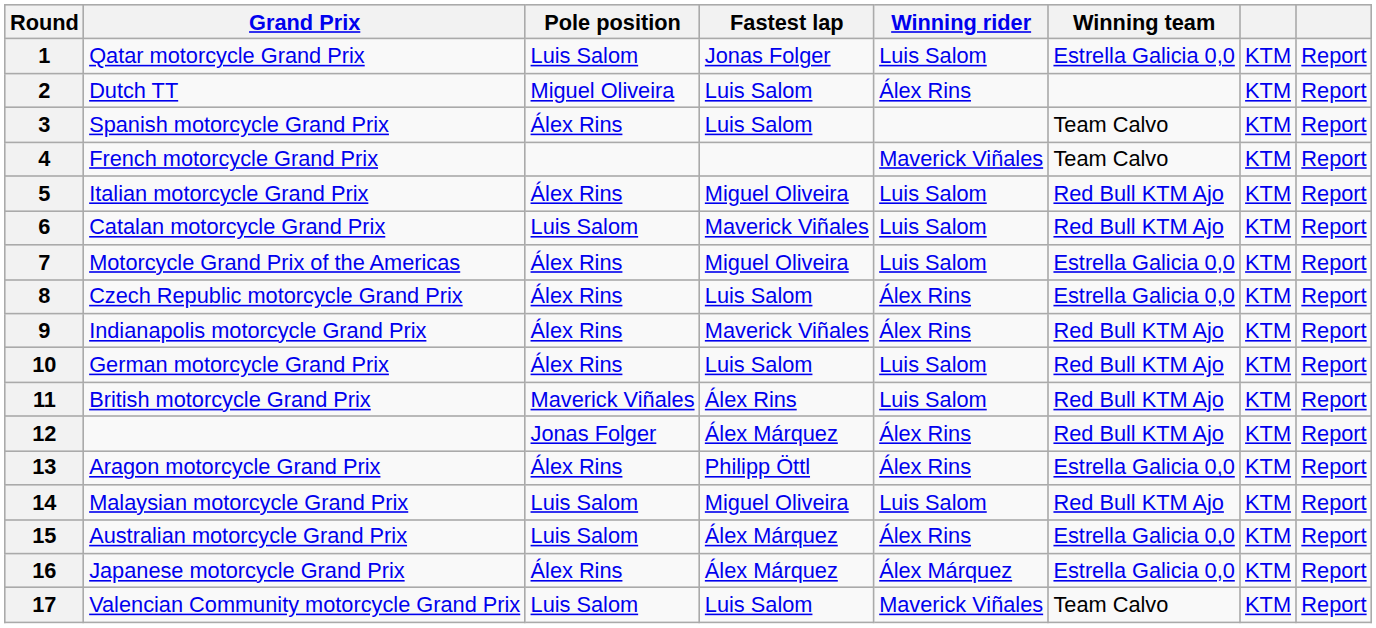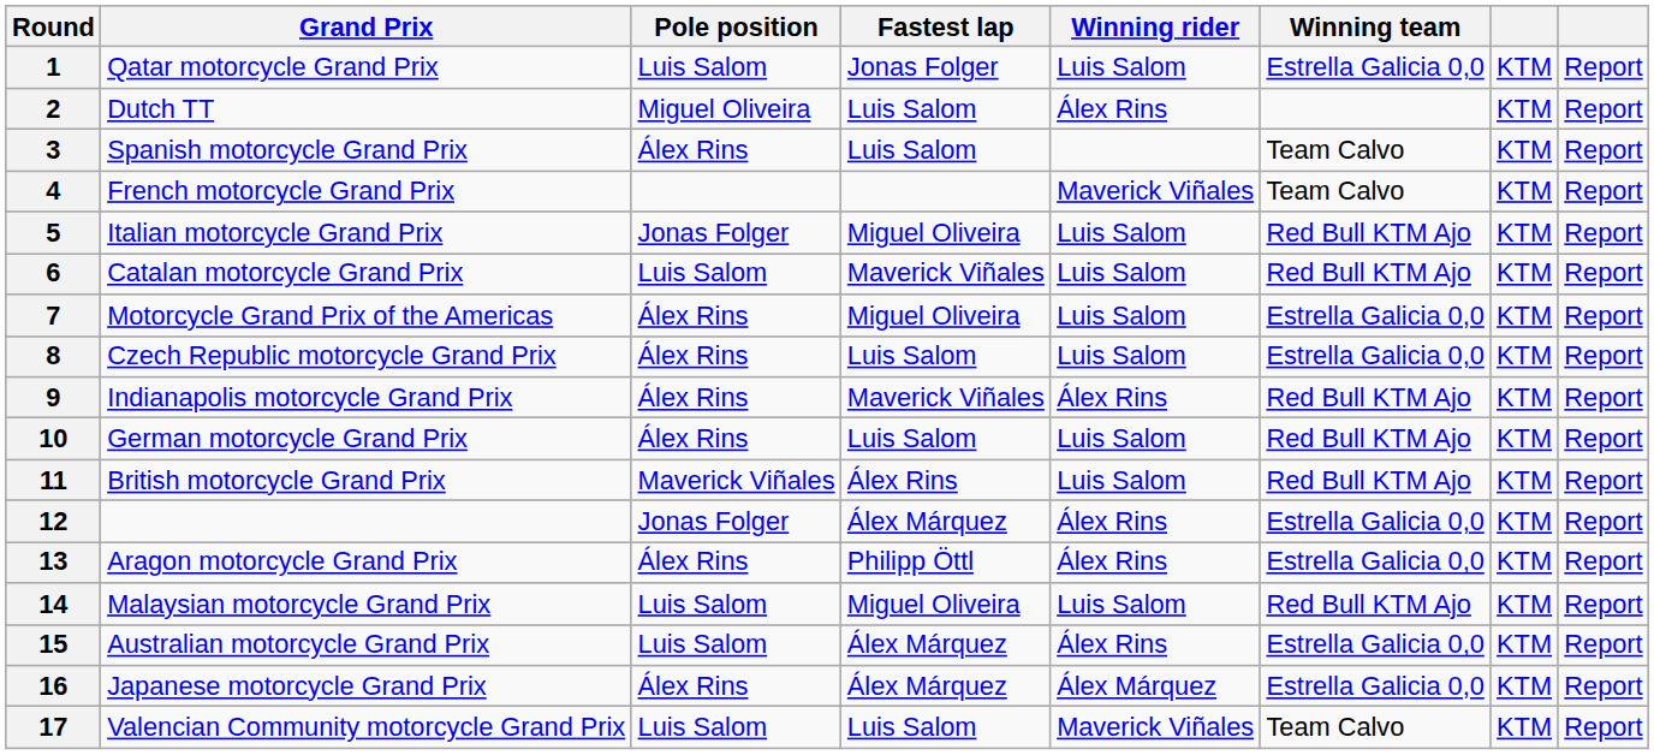5 | Pole position: Álex Rins -> Jonas Folger
8 | Winning rider: Álex Rins -> Luis Salom
12 | Winning team: Red Bull KTM Ajo -> Estrella Galicia 0,0
